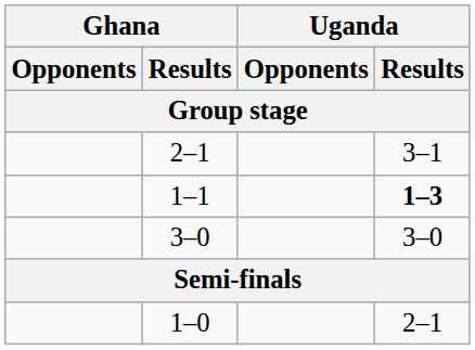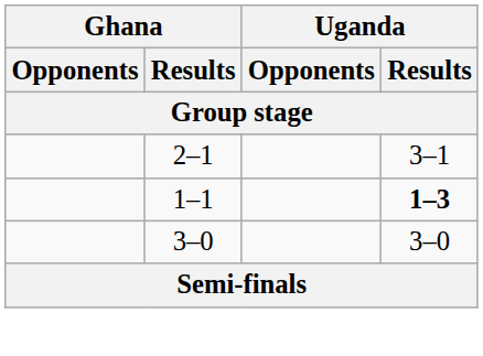- row: 1–0 | 2–1
